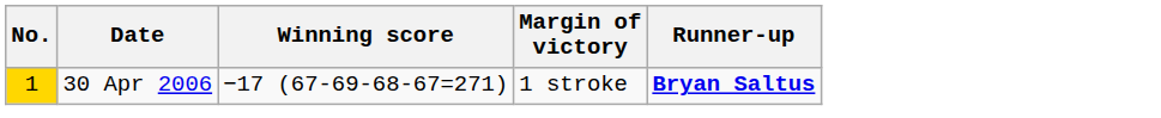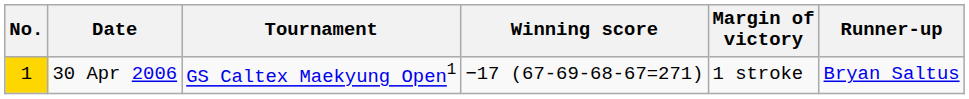+ column: Tournament | GS Caltex Maekyung Open1
30 Apr 2006 | Runner-up: bold -> normal
